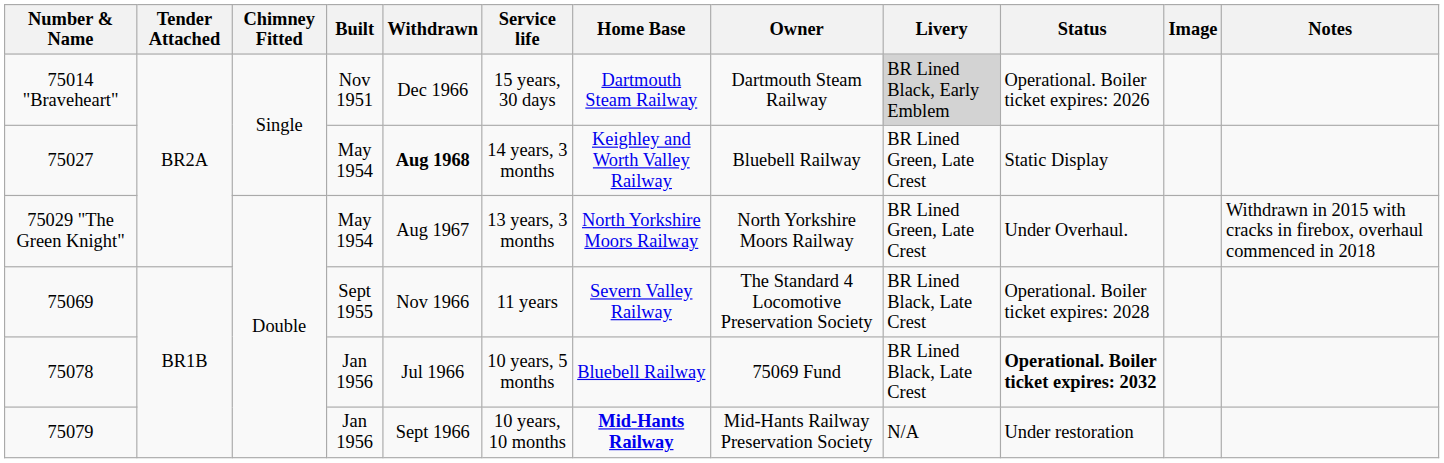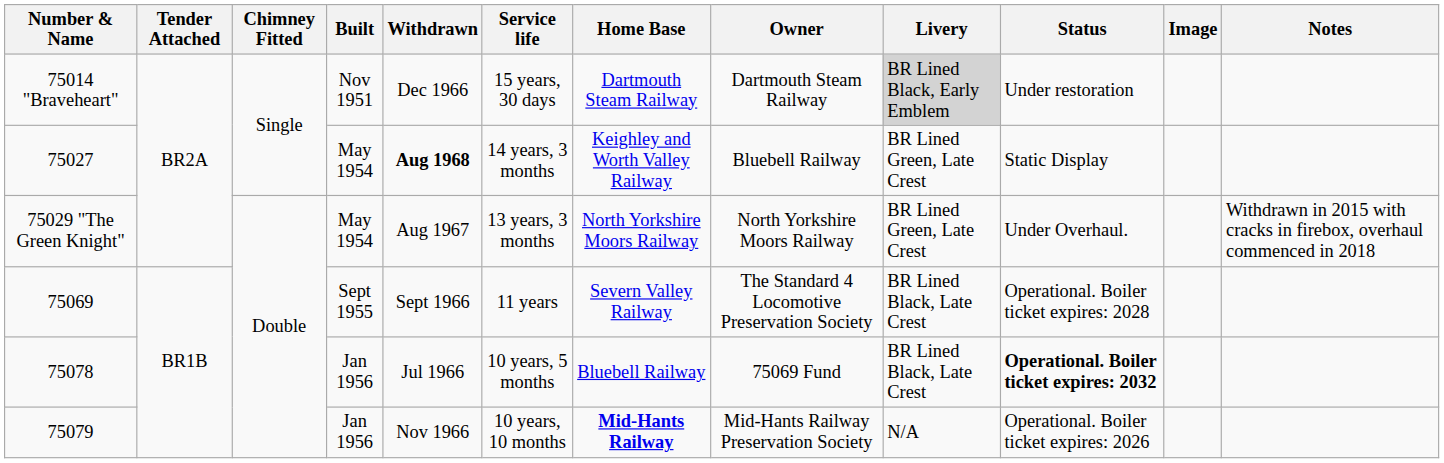75014 "Braveheart" | Status: Operational. Boiler ticket expires: 2026 -> Under restoration
75069 | Withdrawn: Nov 1966 -> Sept 1966
75079 | Withdrawn: Sept 1966 -> Nov 1966
75079 | Status: Under restoration -> Operational. Boiler ticket expires: 2026
